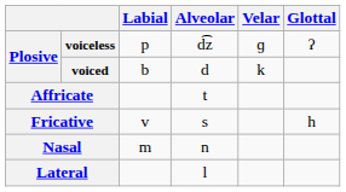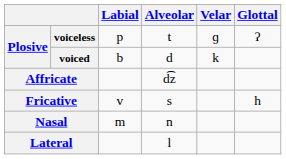voiceless | Alveolar: d͡z -> t
Affricate | Alveolar: t -> d͡z
